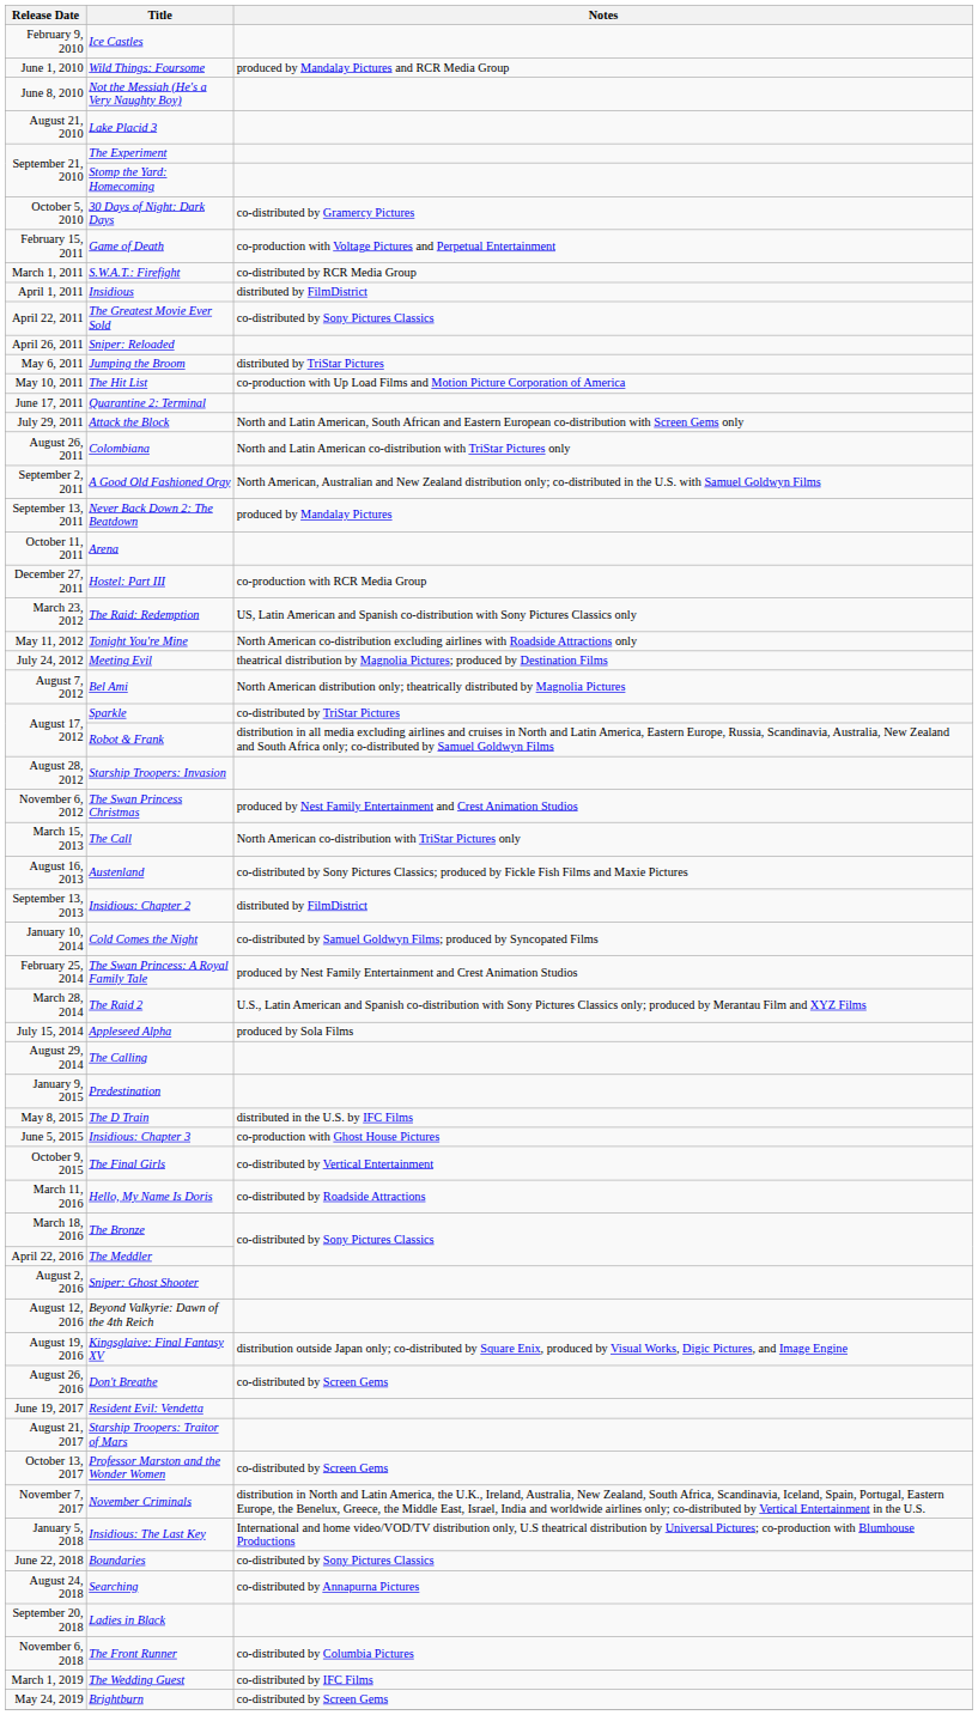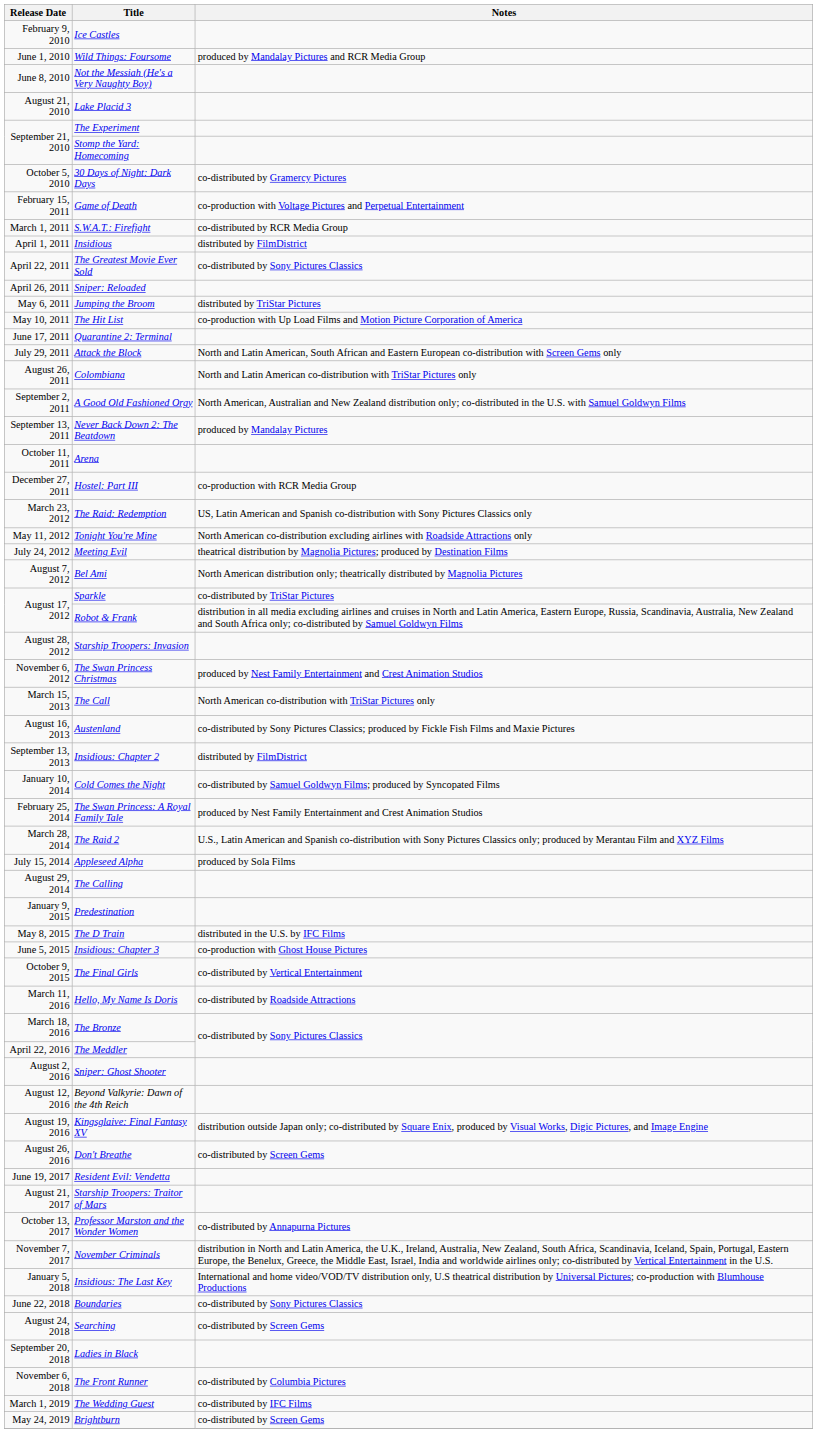Professor Marston and the Wonder Women | Notes: co-distributed by Screen Gems -> co-distributed by Annapurna Pictures
Searching | Notes: co-distributed by Annapurna Pictures -> co-distributed by Screen Gems
